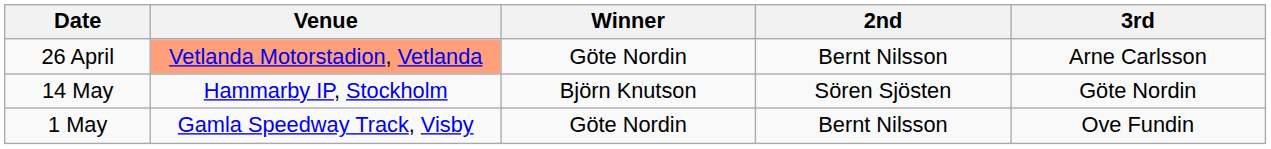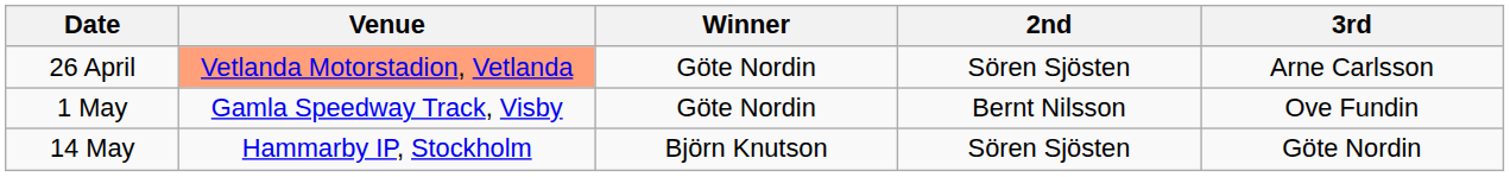26 April | 2nd: Bernt Nilsson -> Sören Sjösten
rows swapped: 1 May <-> 14 May
